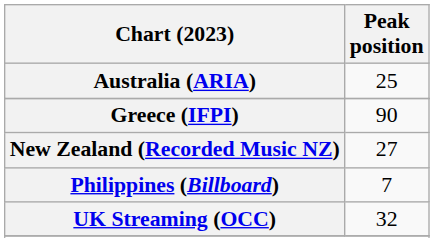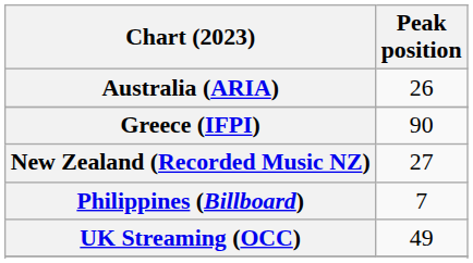Australia (ARIA) | Peak position: 25 -> 26
UK Streaming (OCC) | Peak position: 32 -> 49
